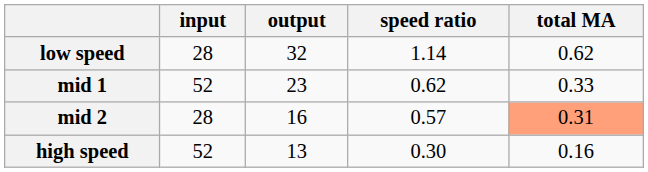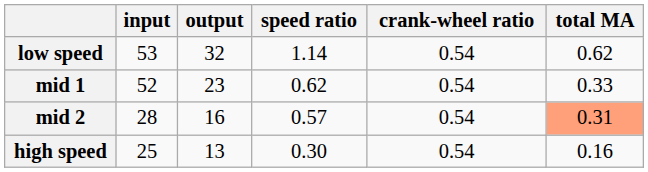+ column: crank-wheel ratio | 0.54 | 0.54 | 0.54 | 0.54
low speed | input: 28 -> 53
high speed | input: 52 -> 25
